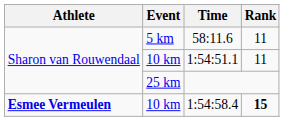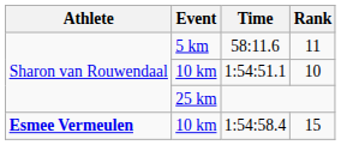1:54:51.1 | Rank: 11 -> 10
1:54:58.4 | Rank: bold -> normal
